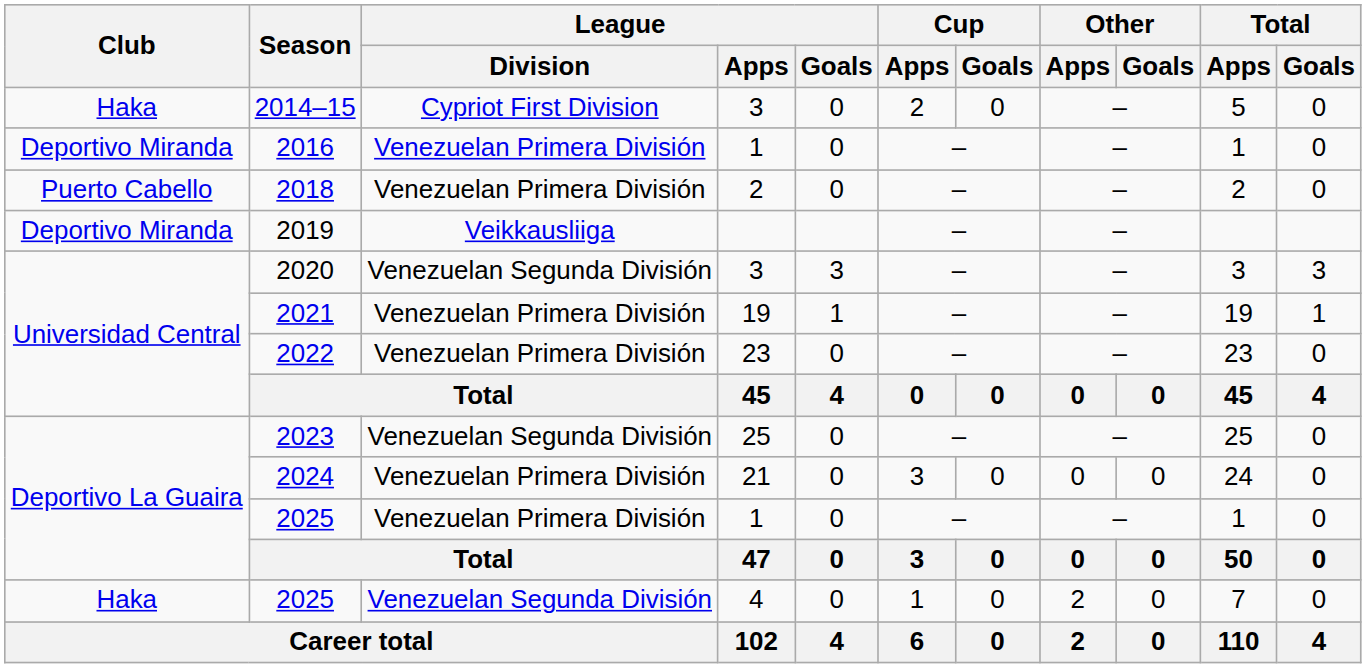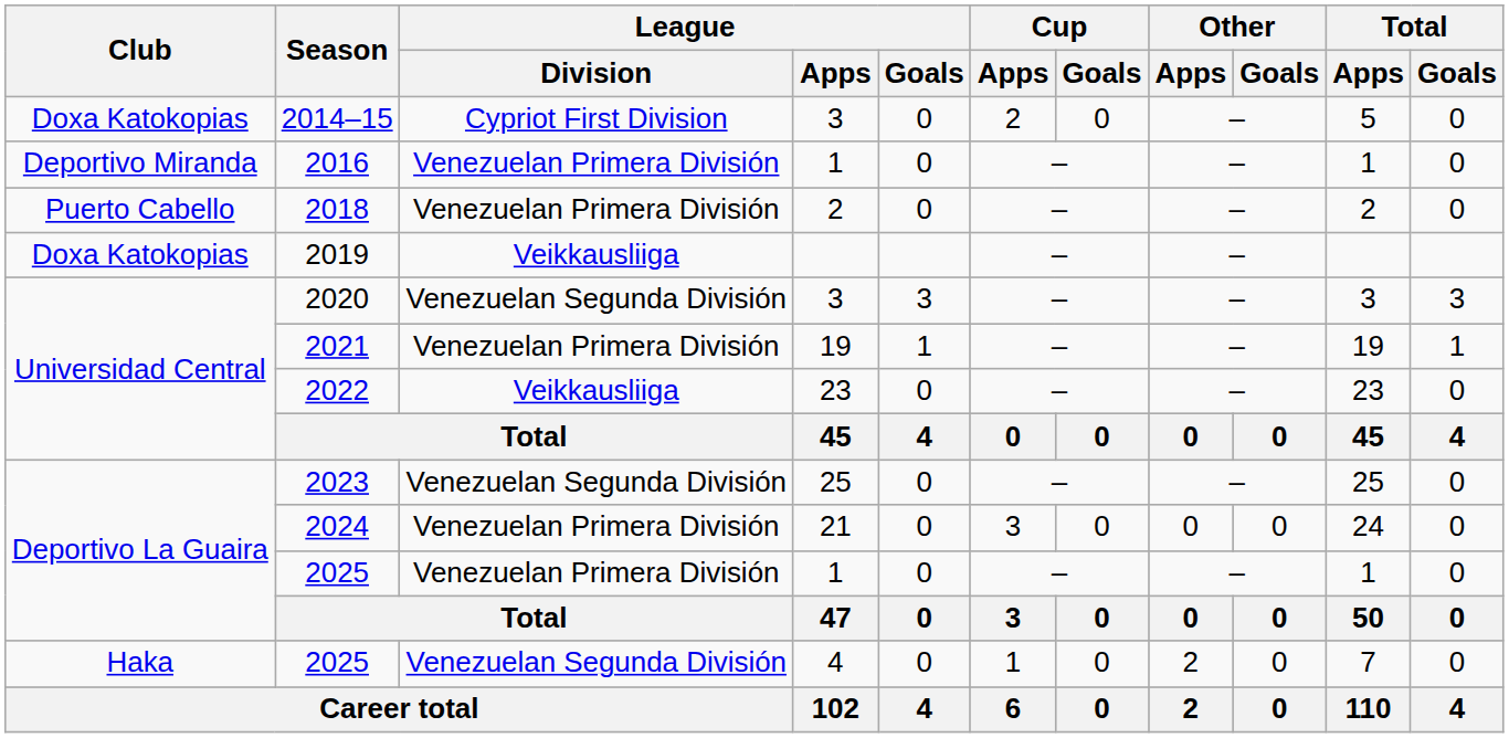2014–15 | Club: Haka -> Doxa Katokopias
2019 | Club: Deportivo Miranda -> Doxa Katokopias
2022 | League / Division: Venezuelan Primera División -> Veikkausliiga
